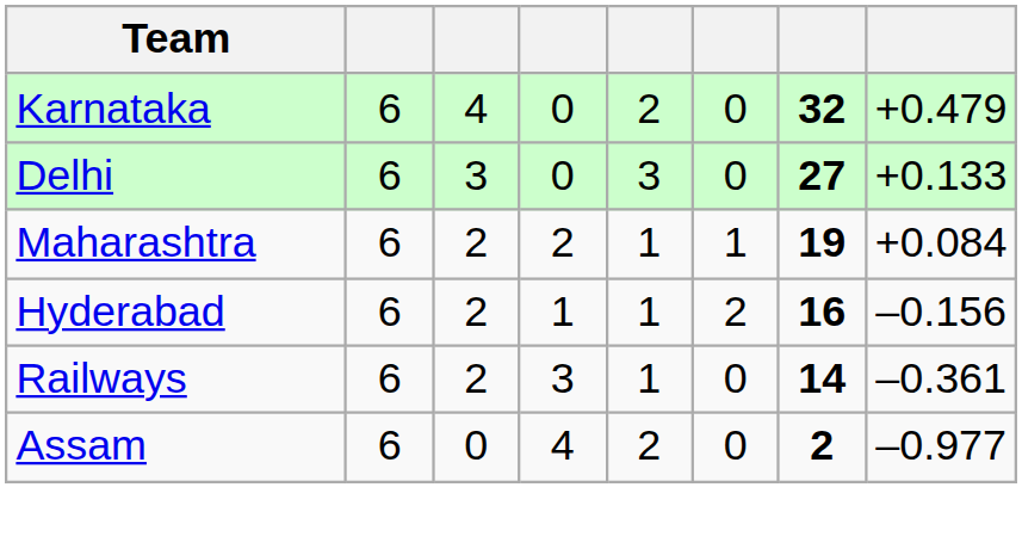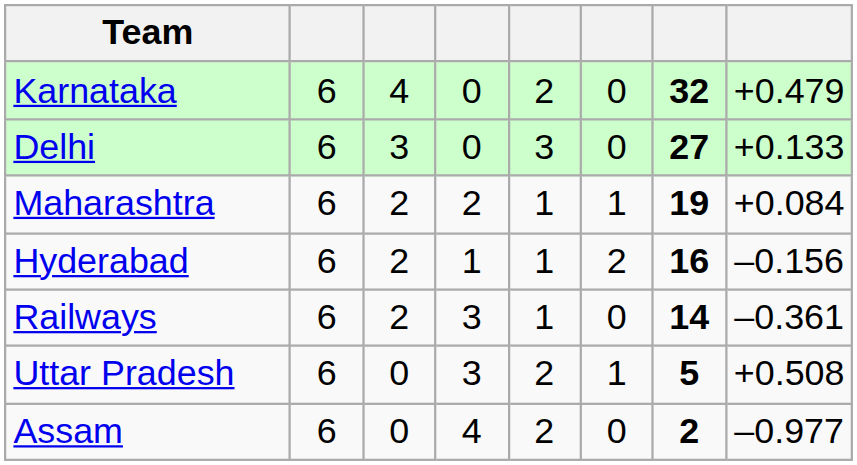+ row: Uttar Pradesh | 6 | 0 | 3 | 2 | 1 | 5 | +0.508
